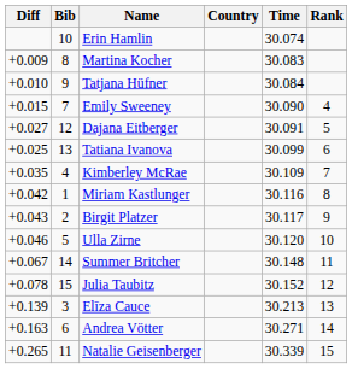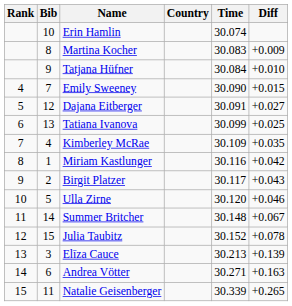columns swapped: Rank <-> Diff
